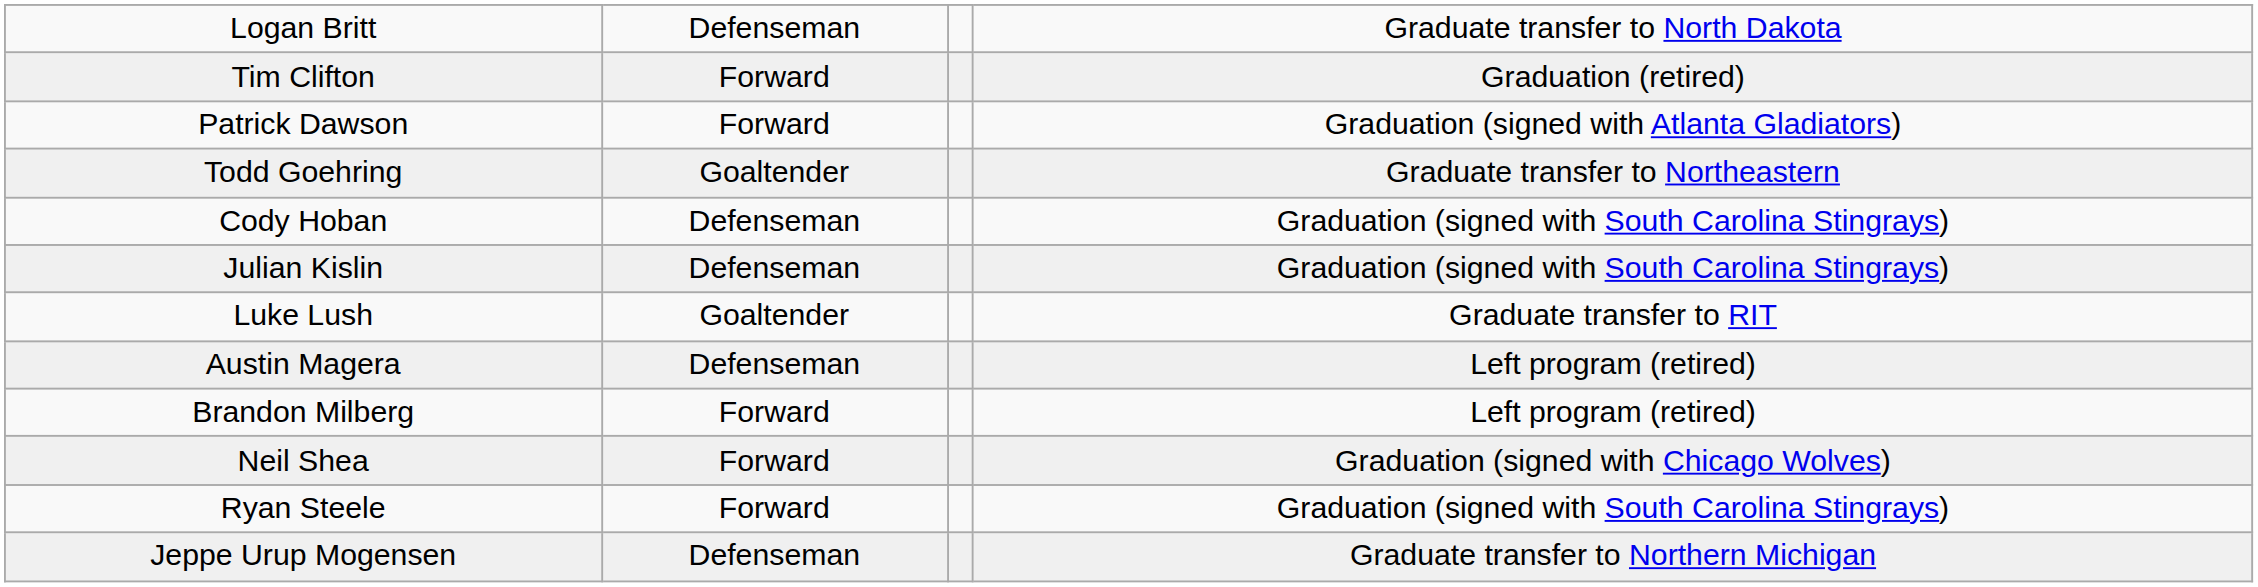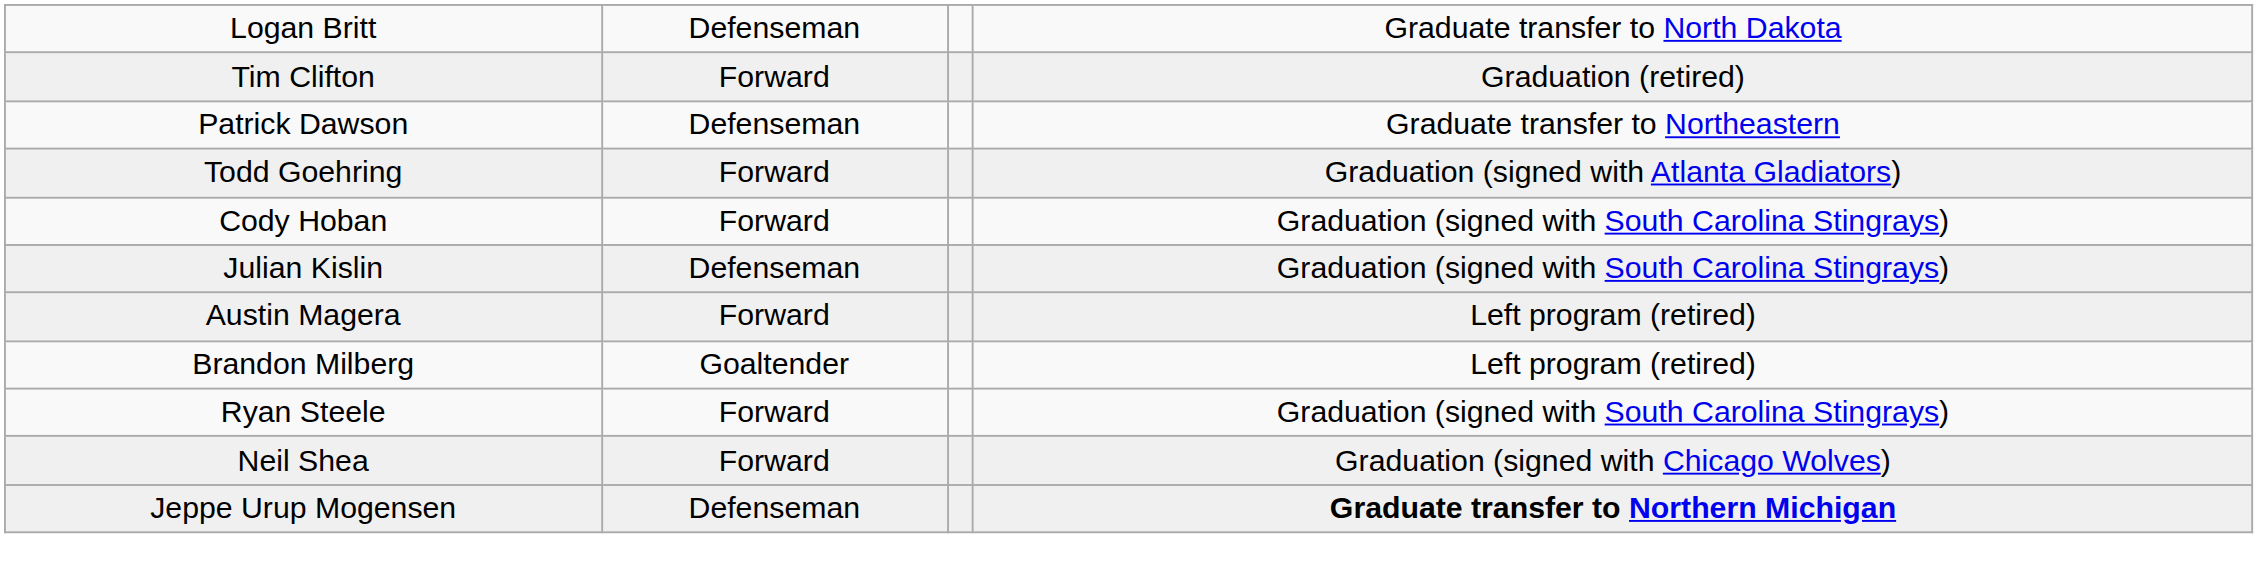Patrick Dawson | column 2: Forward -> Defenseman
Patrick Dawson | column 4: Graduation (signed with Atlanta Gladiators) -> Graduate transfer to Northeastern
Todd Goehring | column 2: Goaltender -> Forward
Todd Goehring | column 4: Graduate transfer to Northeastern -> Graduation (signed with Atlanta Gladiators)
Cody Hoban | column 2: Defenseman -> Forward
- row: Luke Lush | Goaltender | Graduate transfer to RIT
Austin Magera | column 2: Defenseman -> Forward
Brandon Milberg | column 2: Forward -> Goaltender
rows swapped: Neil Shea <-> Ryan Steele
Jeppe Urup Mogensen | column 4: normal -> bold
